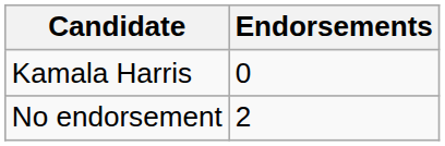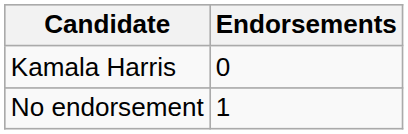No endorsement | Endorsements: 2 -> 1
